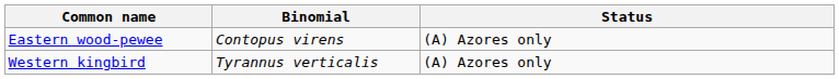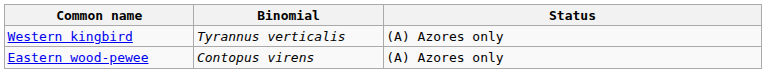rows swapped: Eastern wood-pewee <-> Western kingbird
